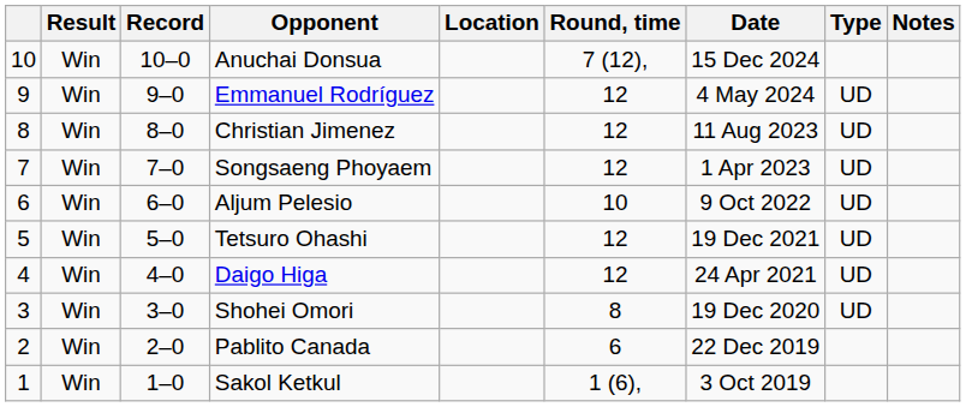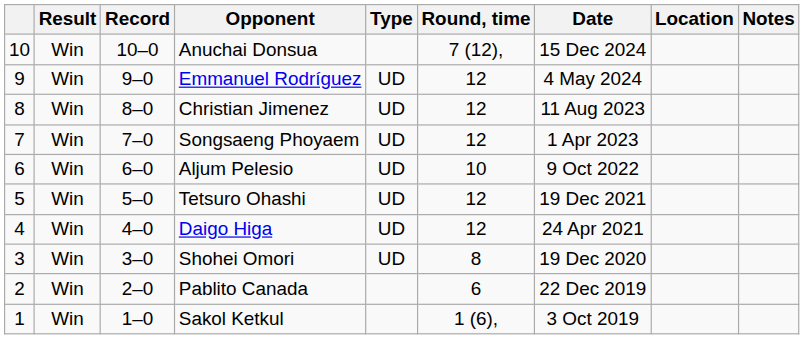columns swapped: Type <-> Location
